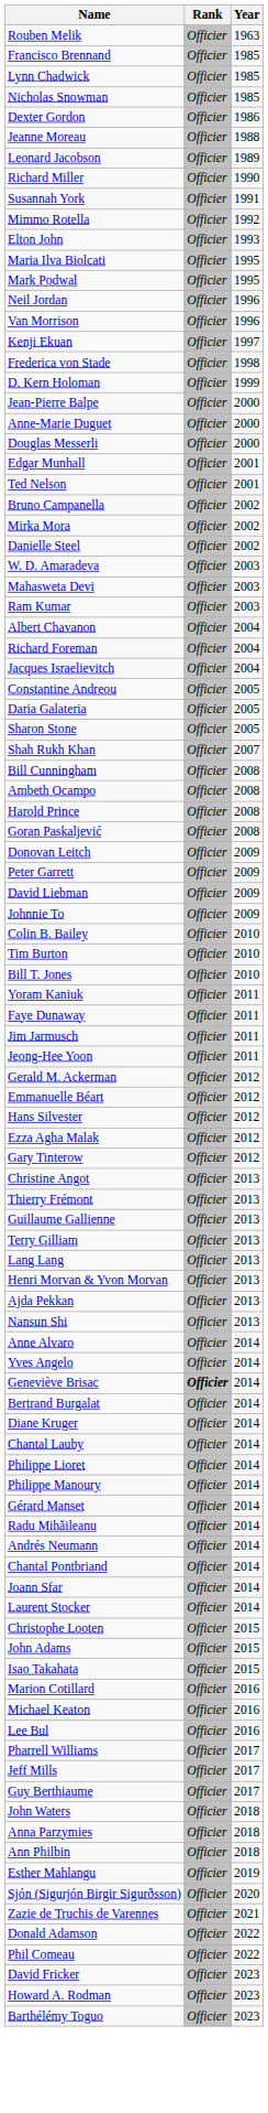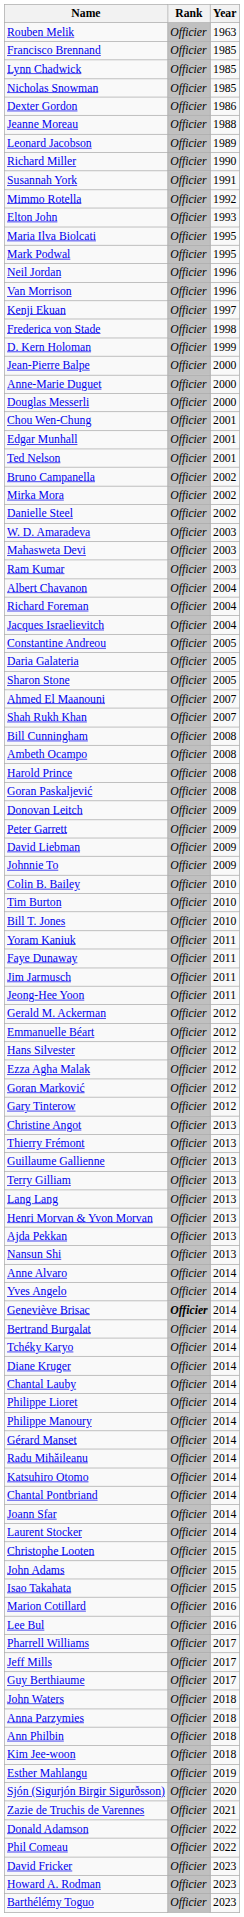+ row: Chou Wen-Chung | Officier | 2001
+ row: Ahmed El Maanouni | Officier | 2007
+ row: Goran Marković | Officier | 2012
+ row: Tchéky Karyo | Officier | 2014
- row: Andrés Neumann | Officier | 2014
+ row: Katsuhiro Otomo | Officier | 2014
- row: Michael Keaton | Officier | 2016
+ row: Kim Jee-woon | Officier | 2018
